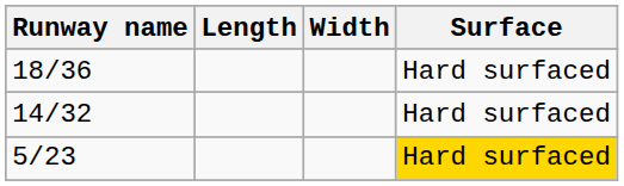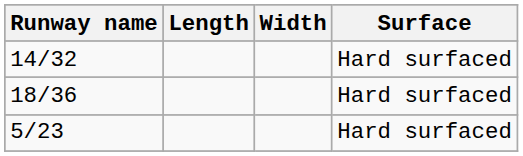rows swapped: 18/36 <-> 14/32
5/23 | Surface: gold background -> no background
